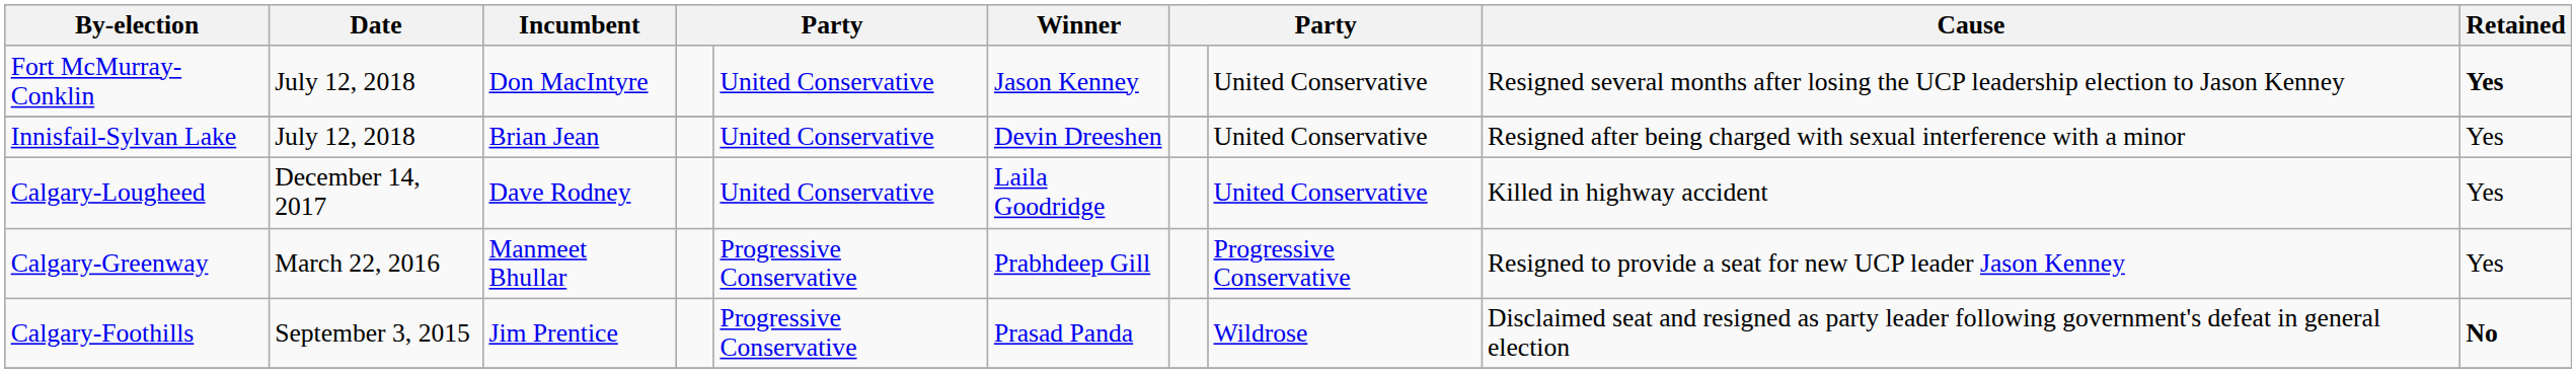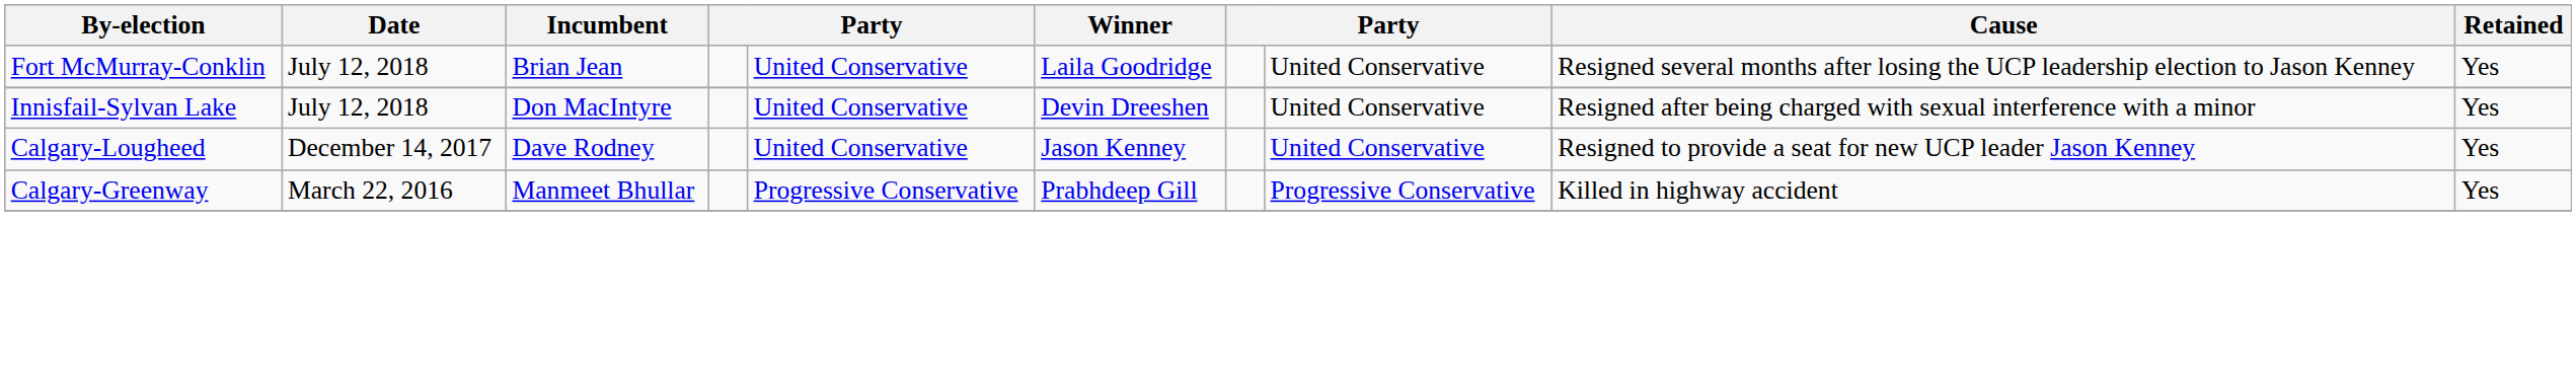Fort McMurray-Conklin | Incumbent: Don MacIntyre -> Brian Jean
Fort McMurray-Conklin | Winner: Jason Kenney -> Laila Goodridge
Fort McMurray-Conklin | Retained: bold -> normal
Innisfail-Sylvan Lake | Incumbent: Brian Jean -> Don MacIntyre
Calgary-Lougheed | Winner: Laila Goodridge -> Jason Kenney
Calgary-Lougheed | Cause: Killed in highway accident -> Resigned to provide a seat for new UCP leader Jason Kenney
Calgary-Greenway | Cause: Resigned to provide a seat for new UCP leader Jason Kenney -> Killed in highway accident
- row: Calgary-Foothills | September 3, 2015 | Jim Prentice | Progressive Conservative | Prasad Panda | Wildrose | Disclaimed seat and resigned as party leader following government's defeat in general election | No
